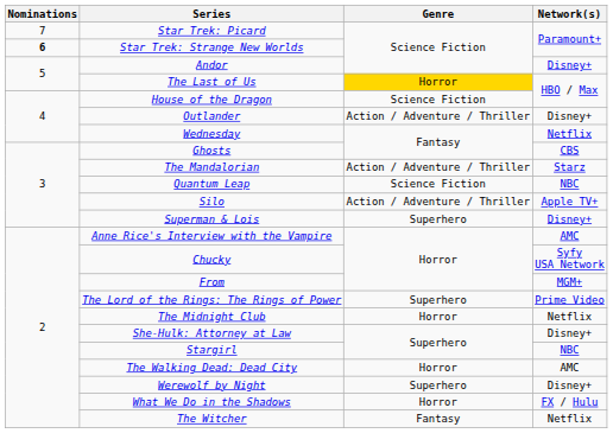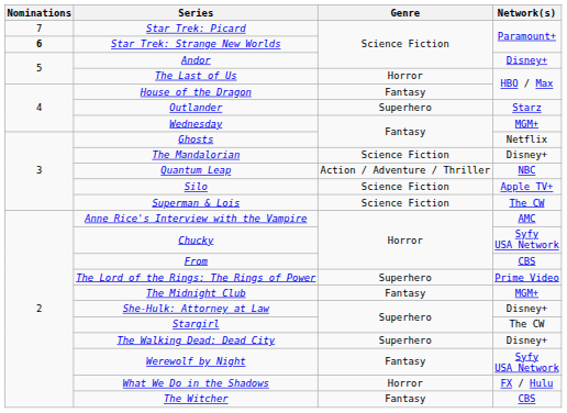The Last of Us | Genre: gold background -> no background
House of the Dragon | Genre: Science Fiction -> Fantasy
Outlander | Genre: Action / Adventure / Thriller -> Superhero
Outlander | Network(s): Disney+ -> Starz
Wednesday | Network(s): Netflix -> MGM+
Ghosts | Network(s): CBS -> Netflix
The Mandalorian | Genre: Action / Adventure / Thriller -> Science Fiction
The Mandalorian | Network(s): Starz -> Disney+
Quantum Leap | Genre: Science Fiction -> Action / Adventure / Thriller
Silo | Genre: Action / Adventure / Thriller -> Science Fiction
Superman & Lois | Genre: Superhero -> Science Fiction
Superman & Lois | Network(s): Disney+ -> The CW
From | Network(s): MGM+ -> CBS
The Midnight Club | Genre: Horror -> Fantasy
The Midnight Club | Network(s): Netflix -> MGM+
Stargirl | Network(s): NBC -> The CW
The Walking Dead: Dead City | Genre: Horror -> Superhero
The Walking Dead: Dead City | Network(s): AMC -> Disney+
Werewolf by Night | Genre: Superhero -> Fantasy
Werewolf by Night | Network(s): Disney+ -> Syfy USA Network
The Witcher | Network(s): Netflix -> CBS
